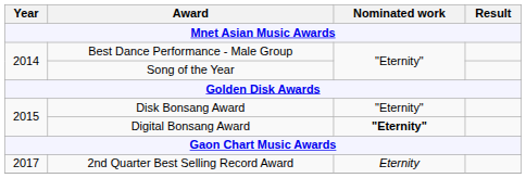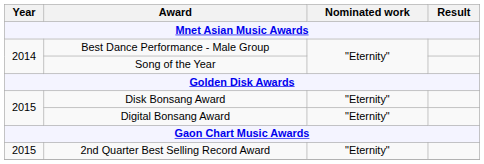Digital Bonsang Award | Nominated work: bold -> normal
2nd Quarter Best Selling Record Award | Year: 2017 -> 2015
2nd Quarter Best Selling Record Award | Nominated work: Eternity -> "Eternity"
